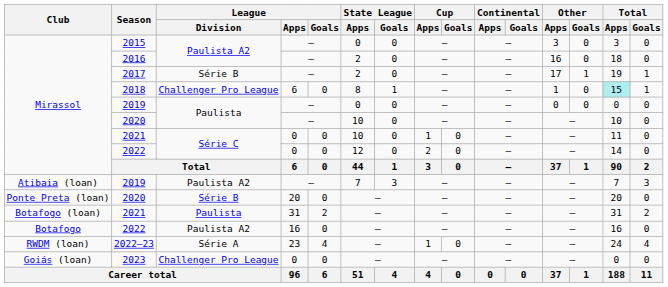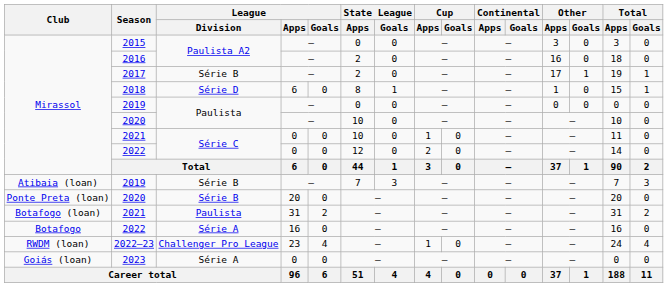2018 | League / Division: Challenger Pro League -> Série D
2018 | Total / Apps: paleturquoise background -> no background
Atibaia (loan) / 2019 | League / Division: Paulista A2 -> Série B
Botafogo / 2022 | League / Division: Paulista A2 -> Série A
2022–23 | League / Division: Série A -> Challenger Pro League
2023 | League / Division: Challenger Pro League -> Série A
